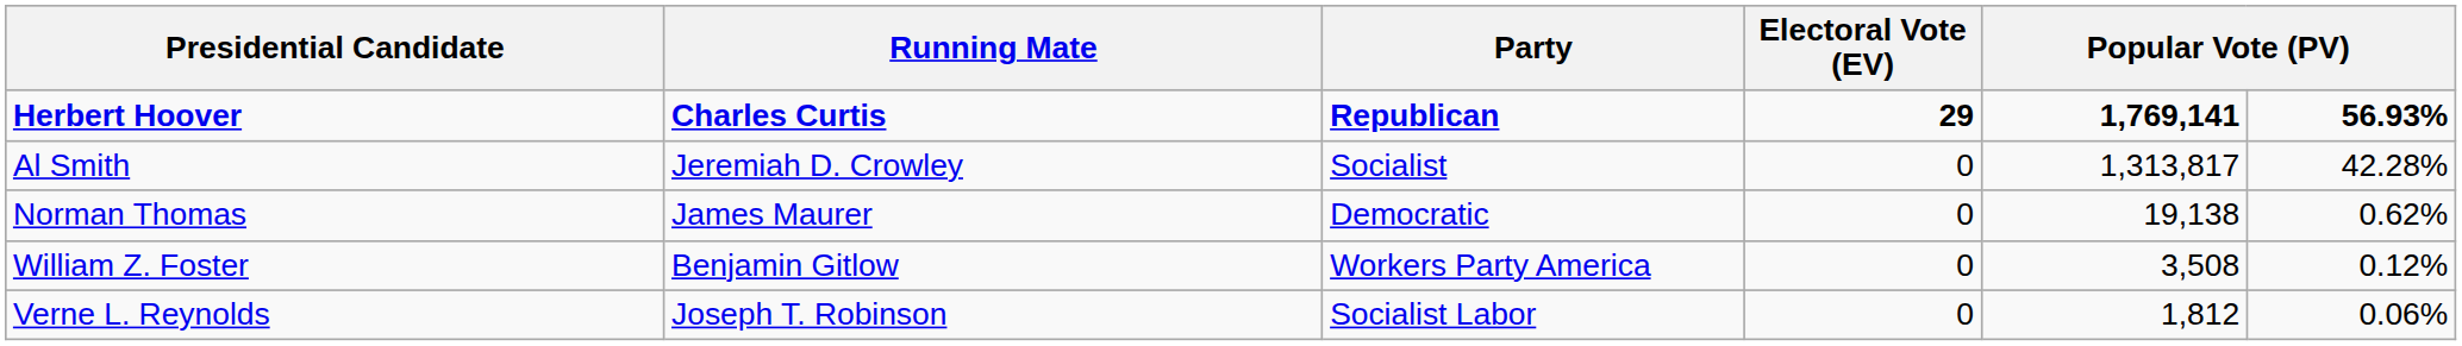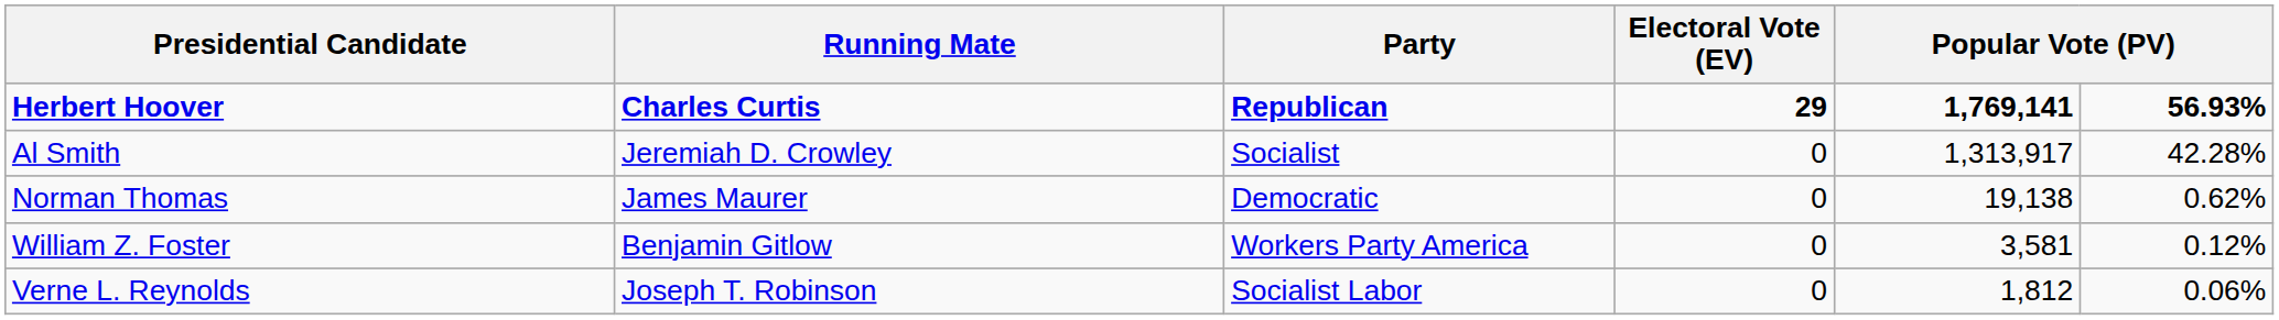Al Smith | column 5: 1,313,817 -> 1,313,917
William Z. Foster | column 5: 3,508 -> 3,581
